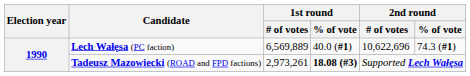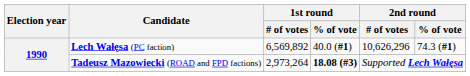Lech Wałęsa (PC faction) | 1st round / # of votes: 6,569,889 -> 6,569,892
Lech Wałęsa (PC faction) | 2nd round / # of votes: 10,622,696 -> 10,626,296
Tadeusz Mazowiecki (ROAD and FPD factions) | 1st round / # of votes: 2,973,261 -> 2,973,264
